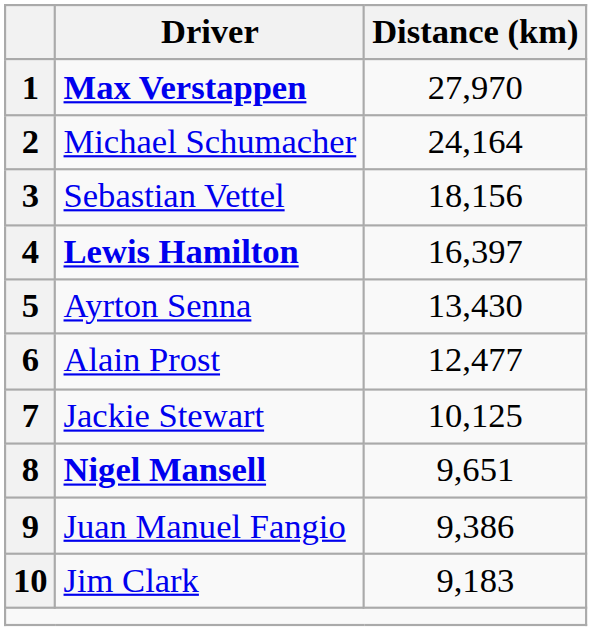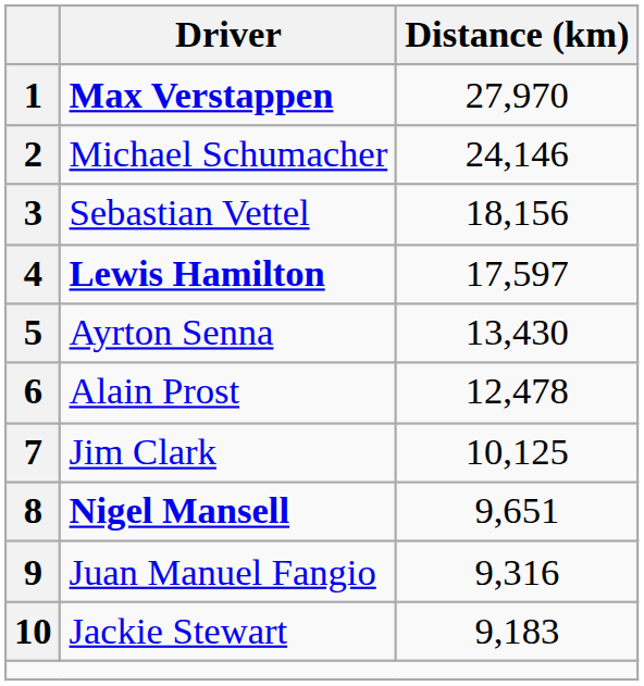2 | Distance (km): 24,164 -> 24,146
4 | Distance (km): 16,397 -> 17,597
6 | Distance (km): 12,477 -> 12,478
7 | Driver: Jackie Stewart -> Jim Clark
9 | Distance (km): 9,386 -> 9,316
10 | Driver: Jim Clark -> Jackie Stewart
